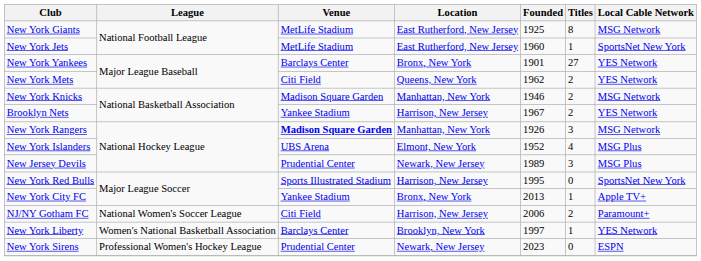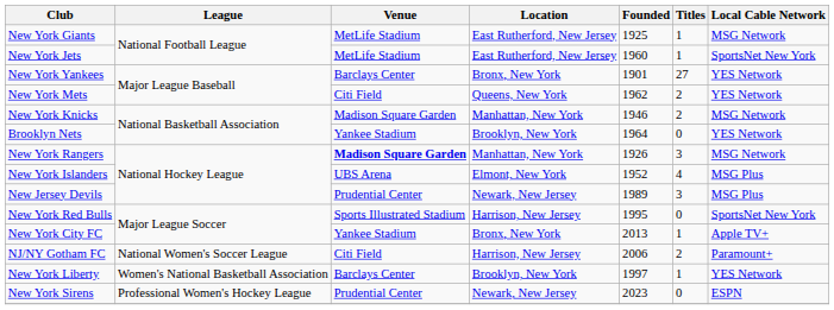New York Giants | Titles: 8 -> 1
Brooklyn Nets | Location: Harrison, New Jersey -> Brooklyn, New York
Brooklyn Nets | Founded: 1967 -> 1964
Brooklyn Nets | Titles: 2 -> 0
